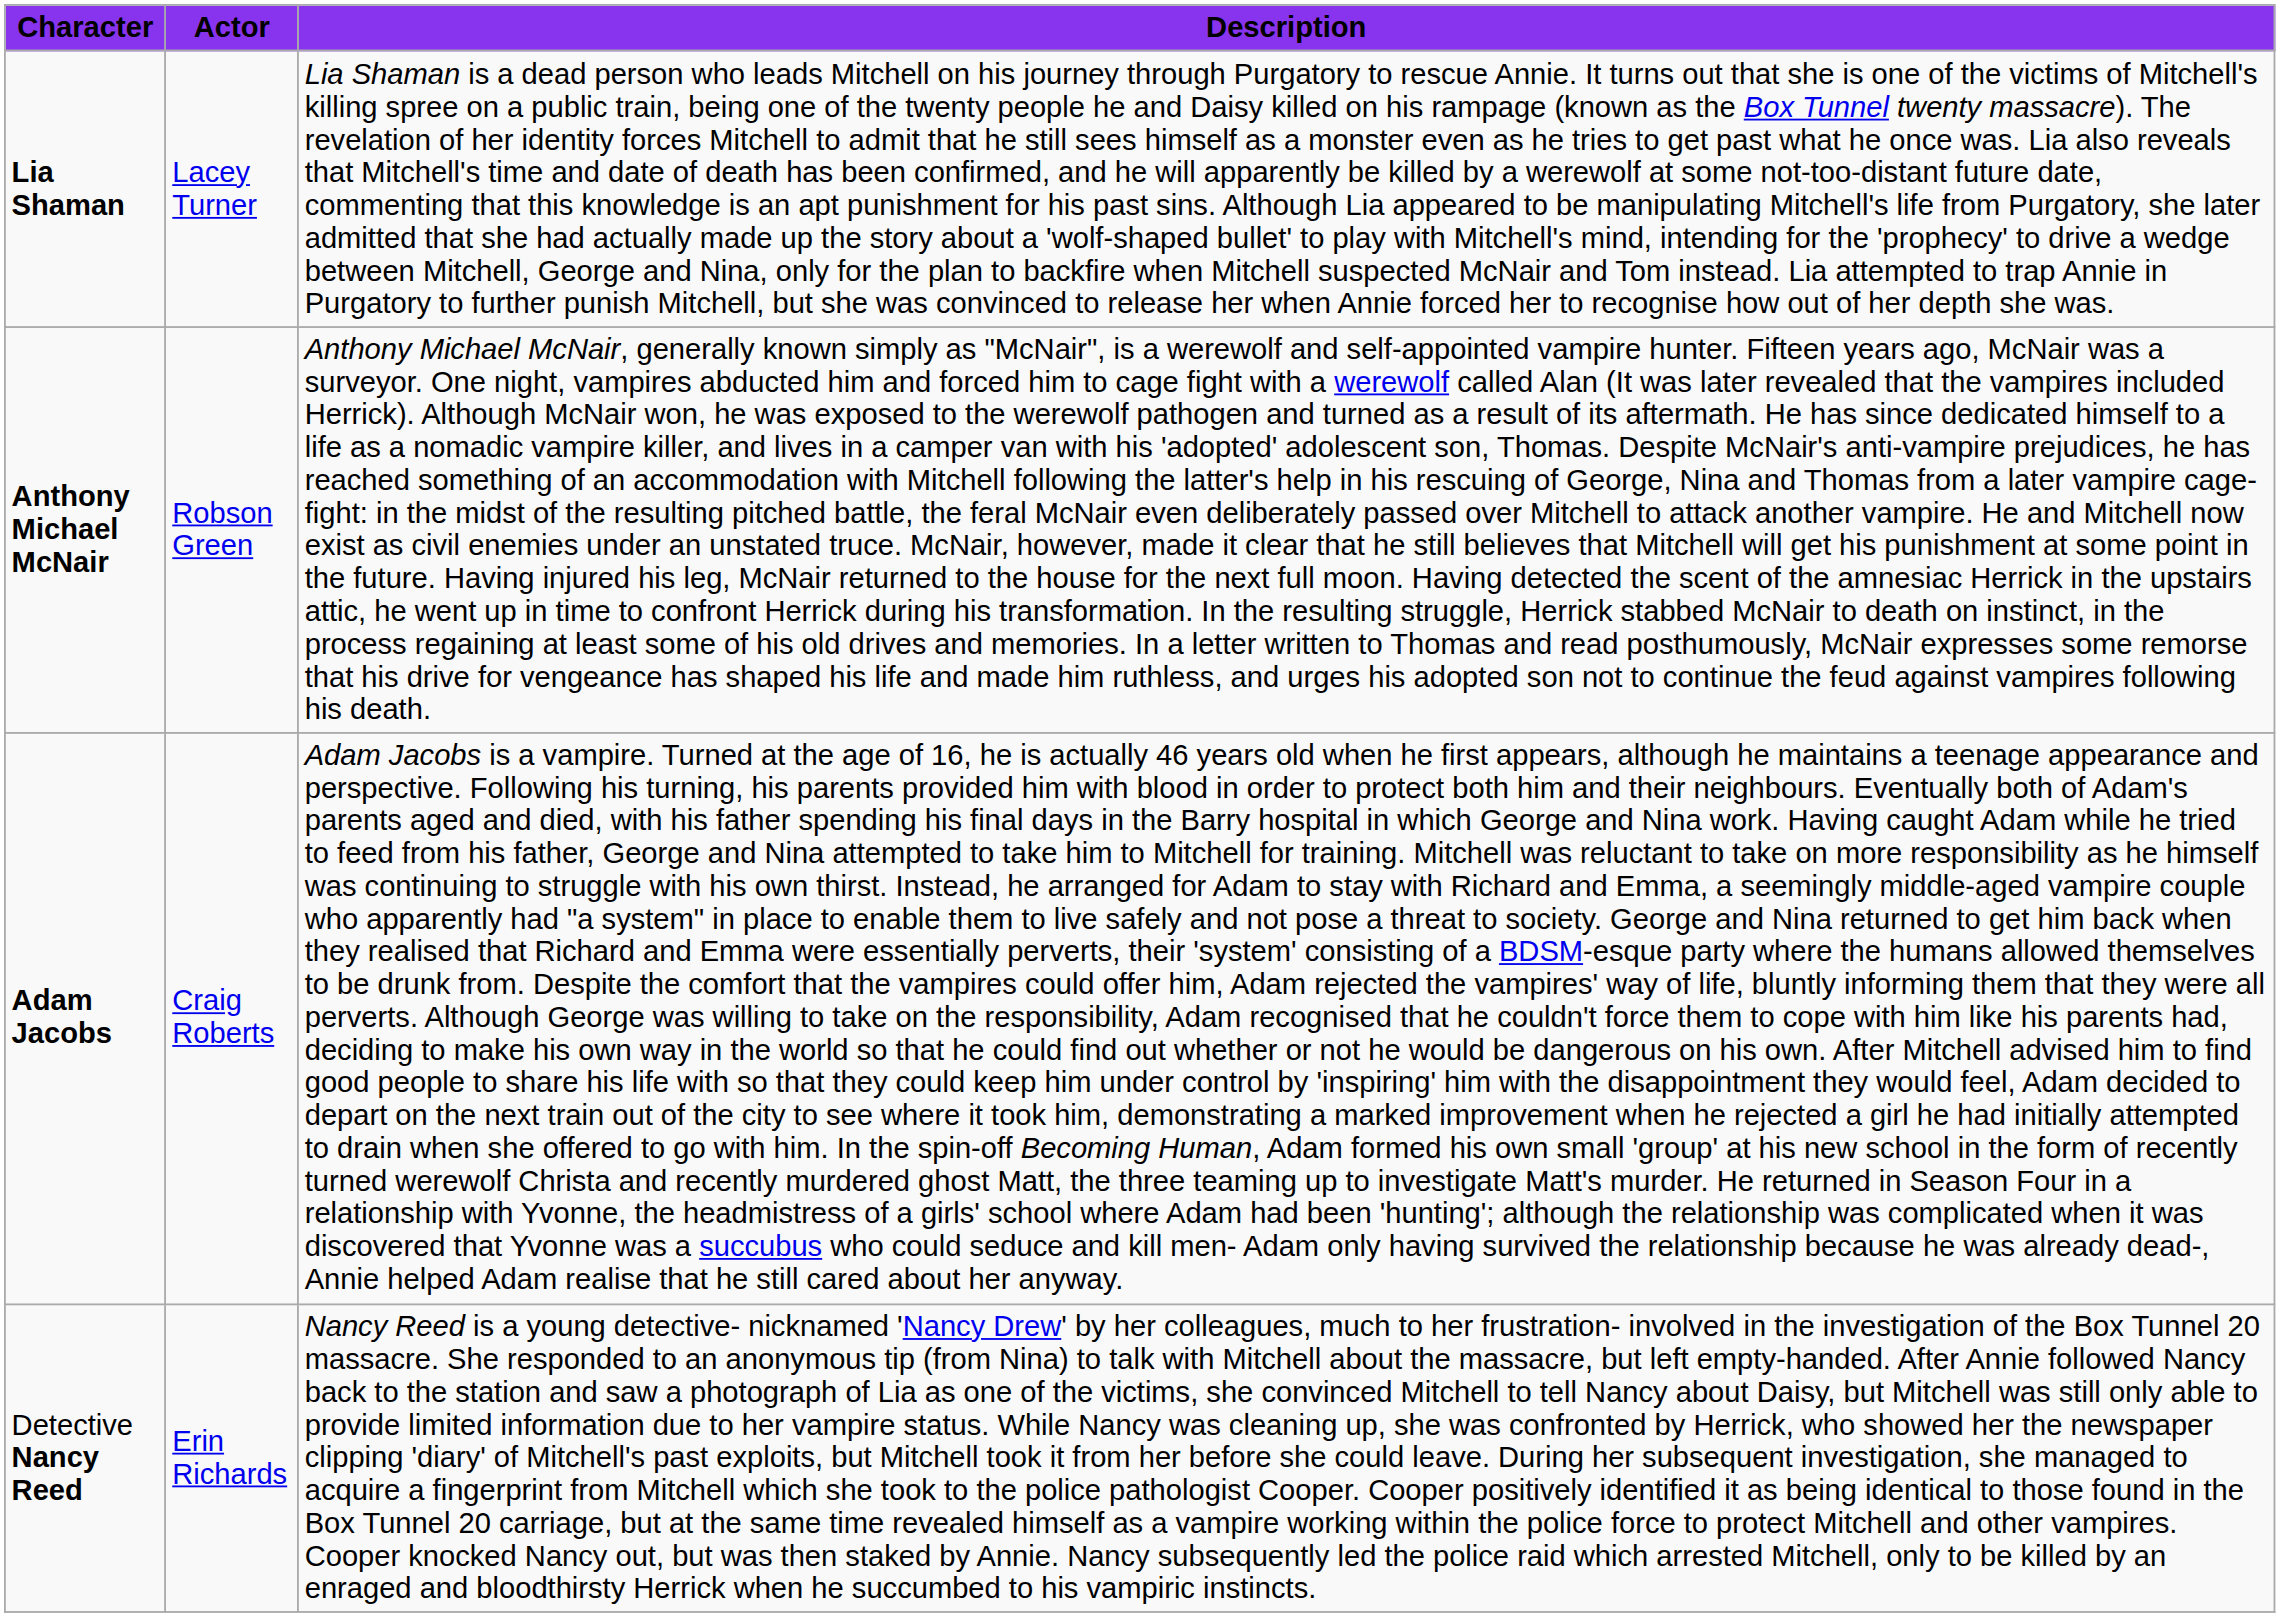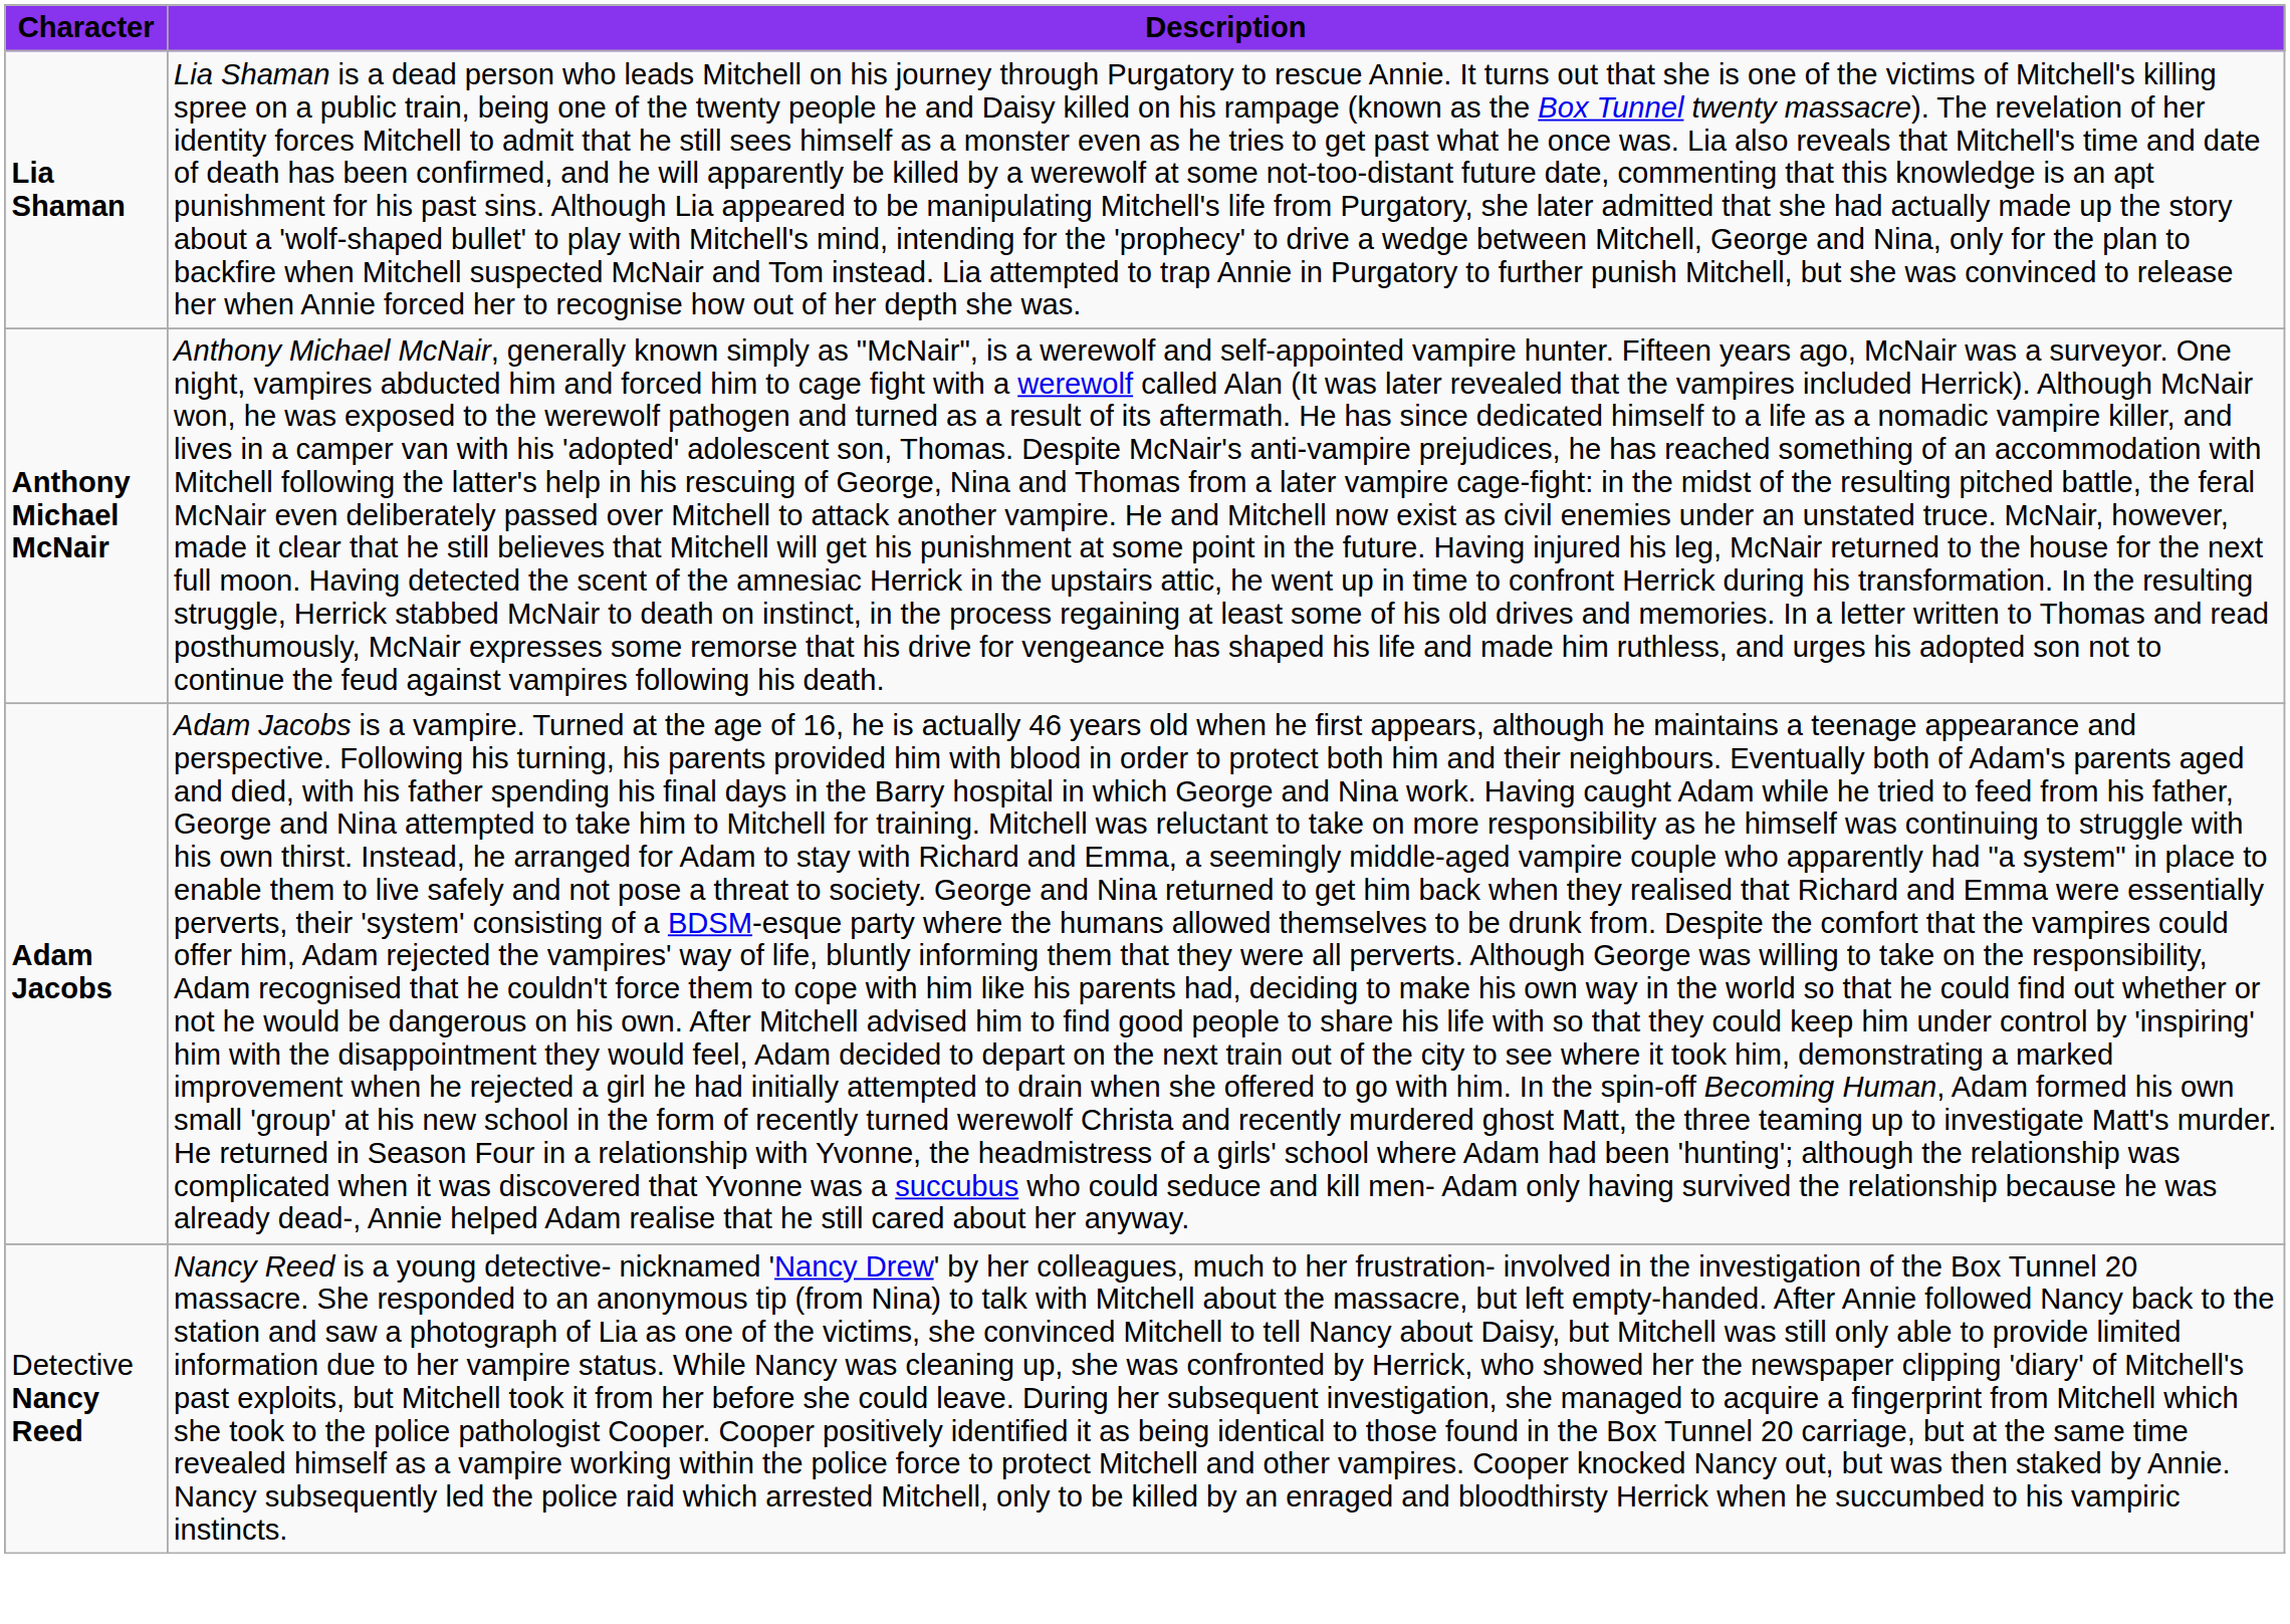- column: Actor | Lacey Turner | Robson Green | Craig Roberts | Erin Richards
